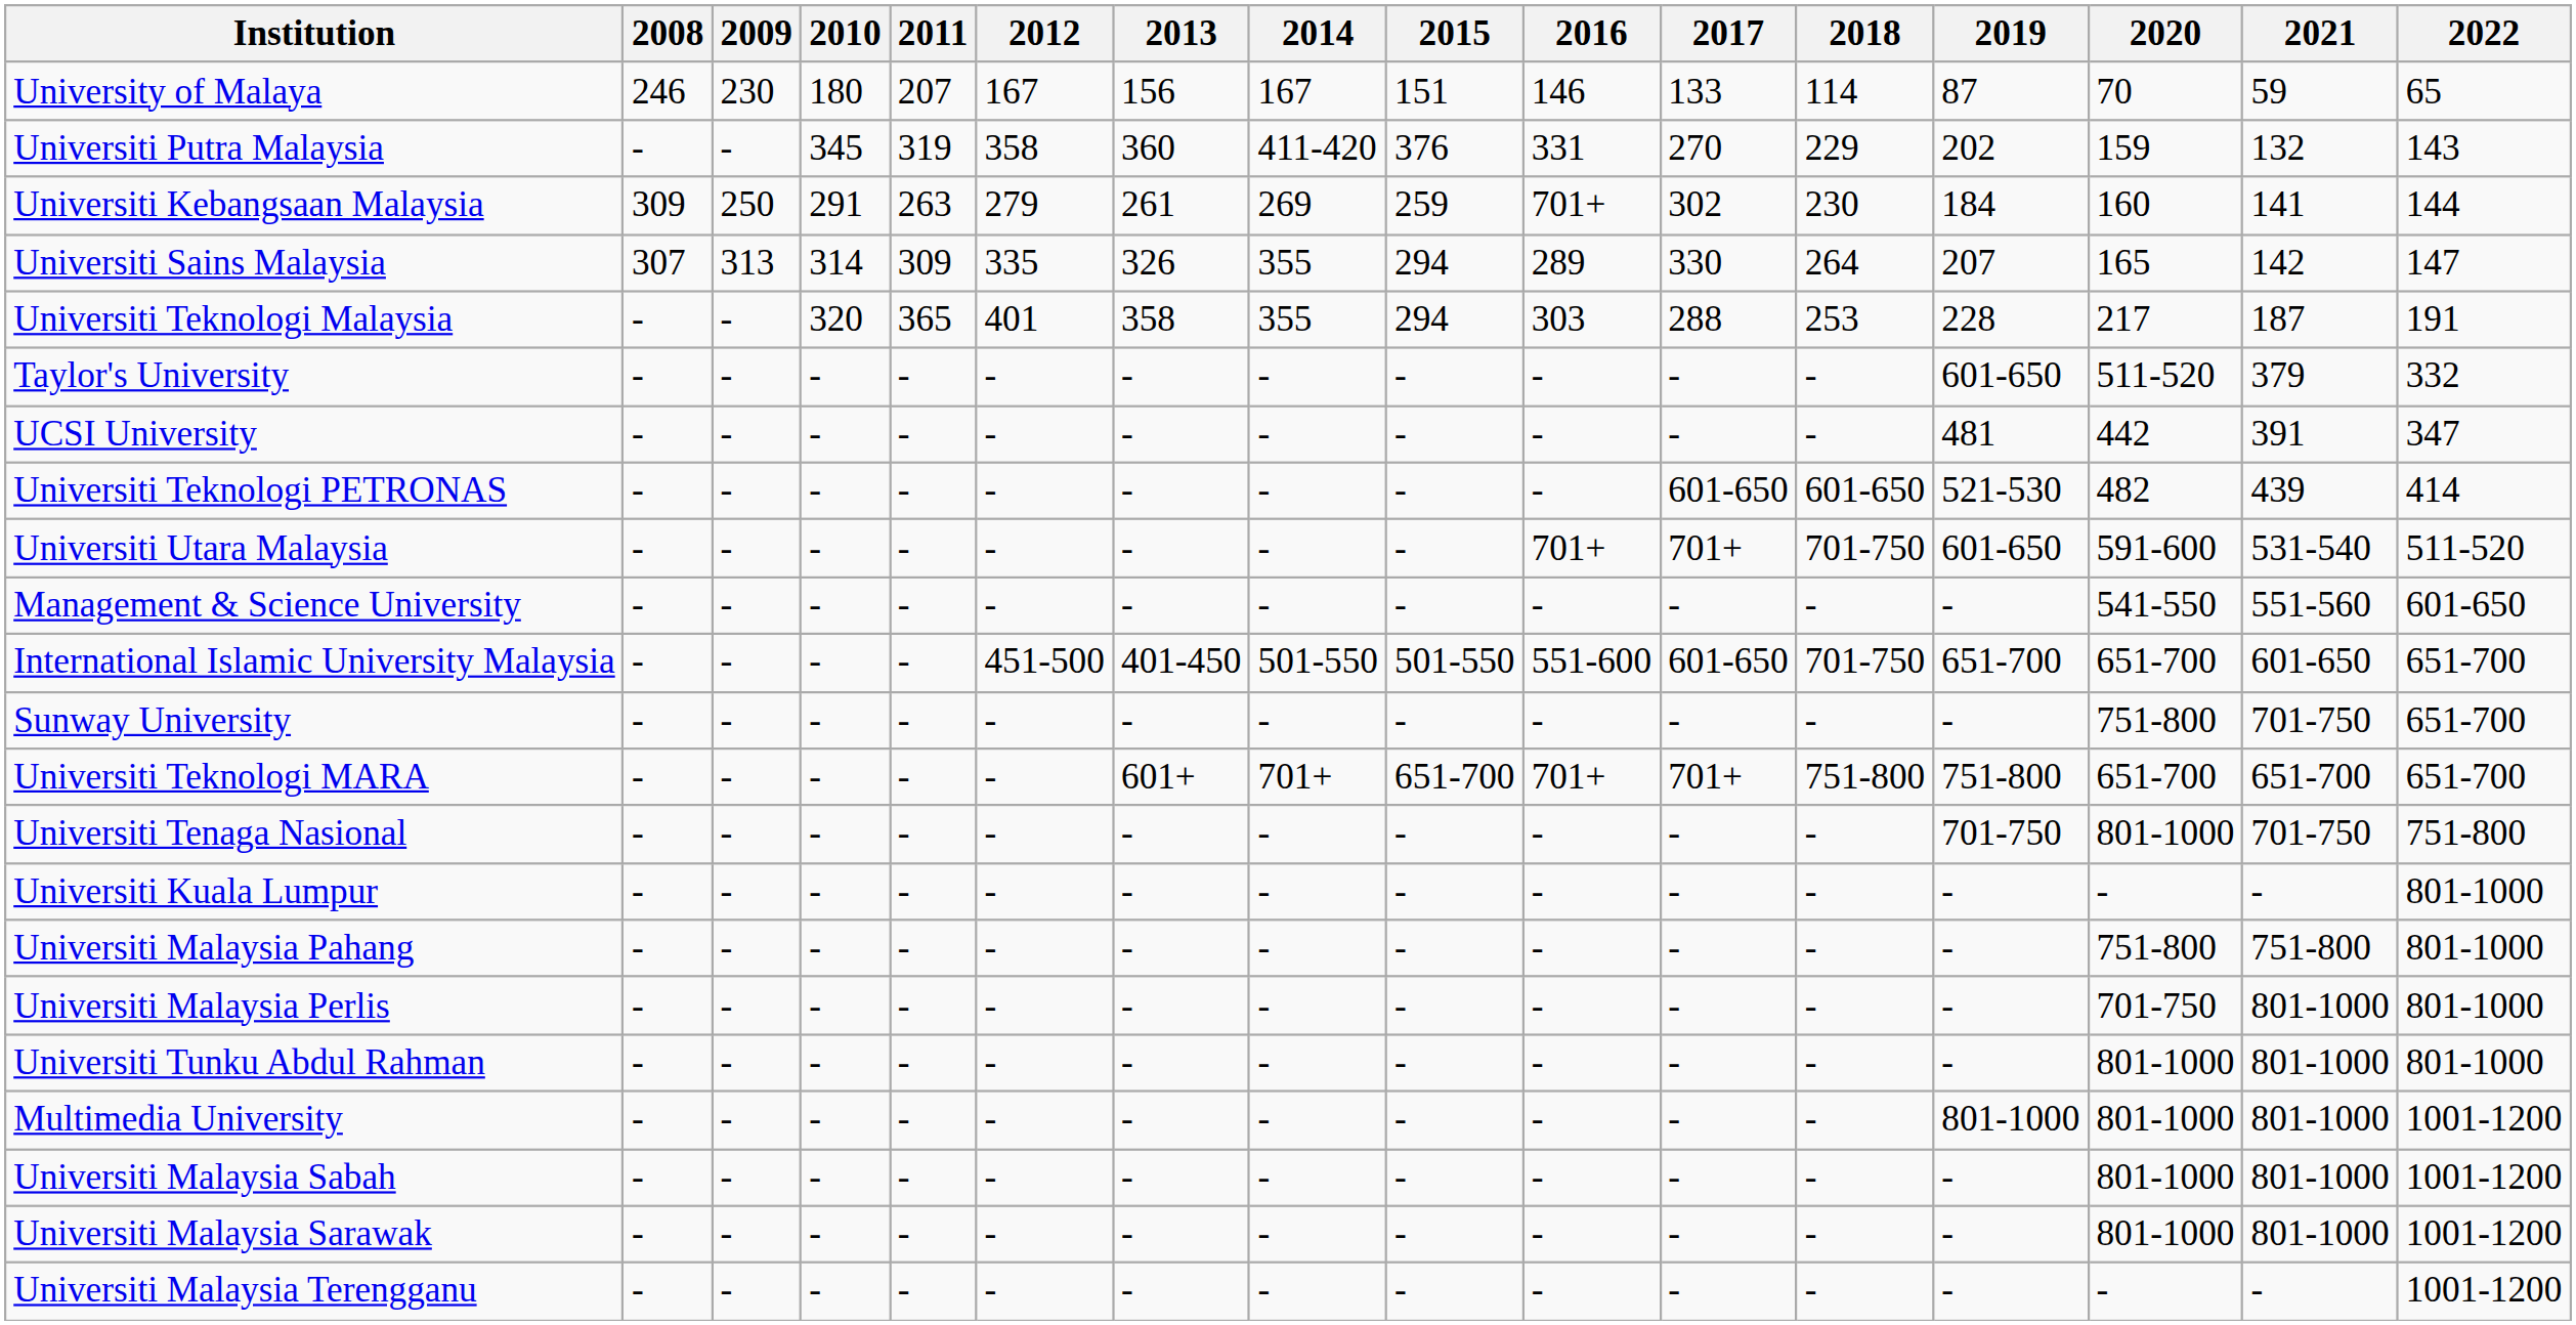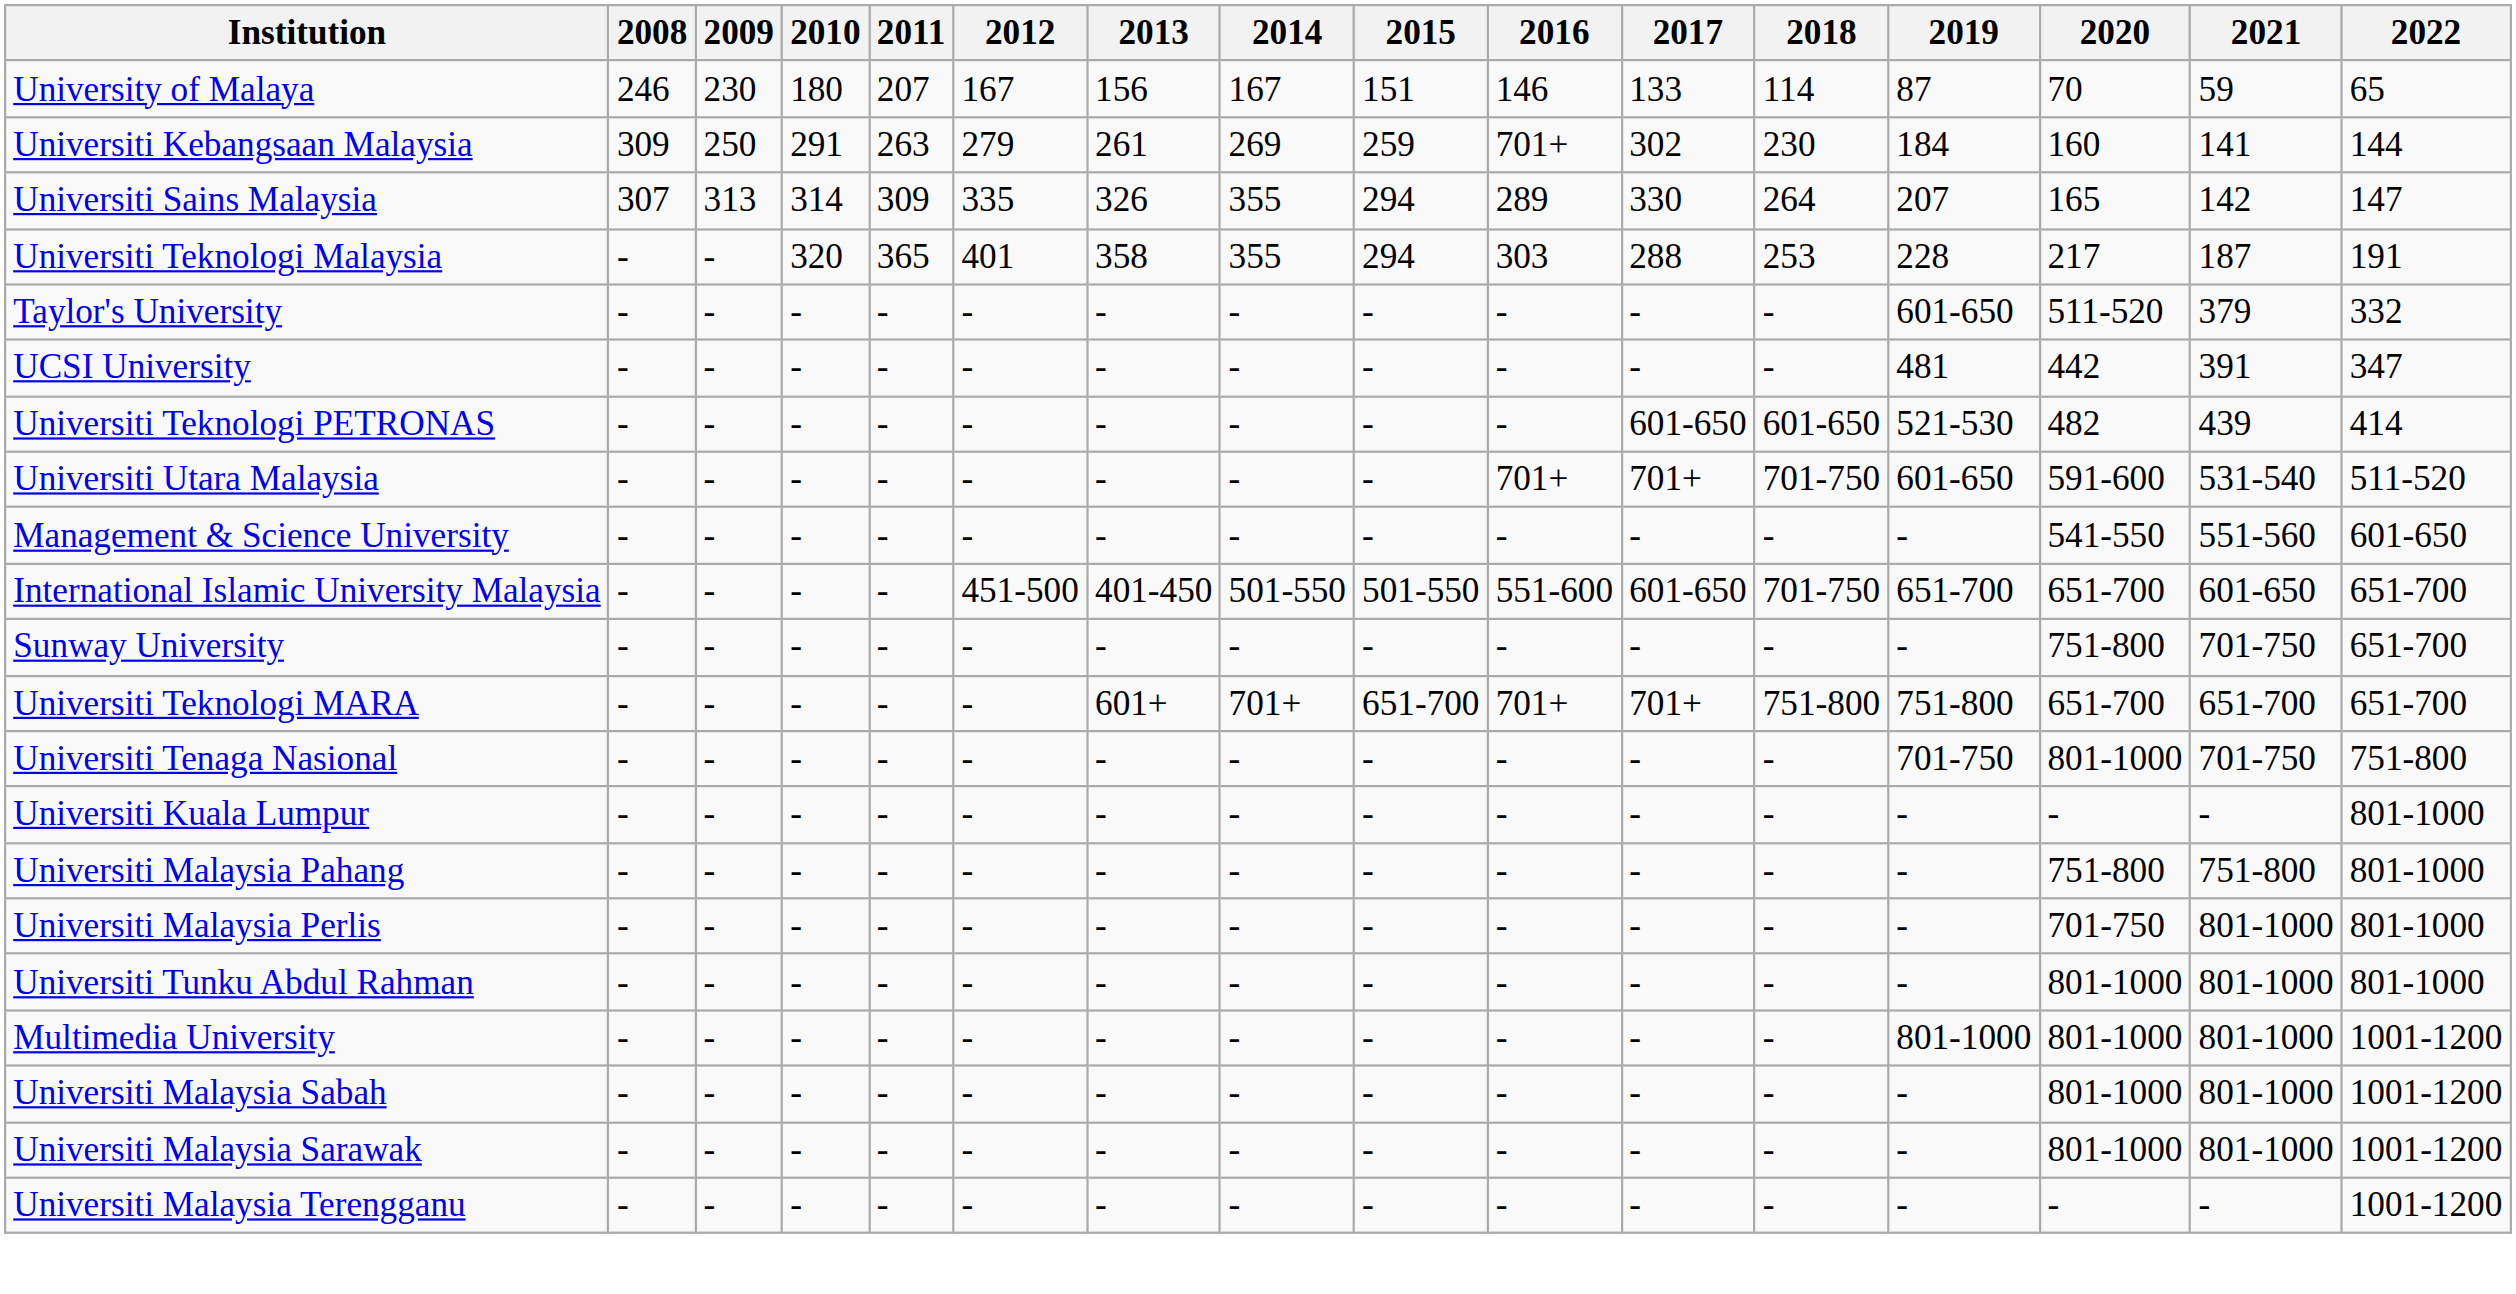- row: Universiti Putra Malaysia | - | - | 345 | 319 | 358 | 360 | 411-420 | 376 | 331 | 270 | 229 | 202 | 159 | 132 | 143
